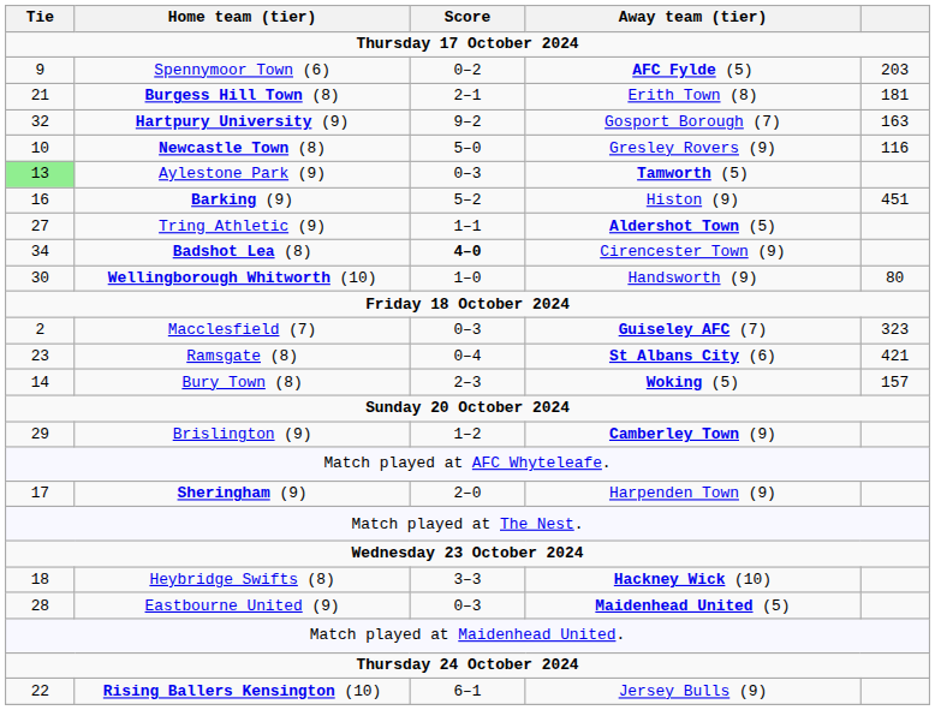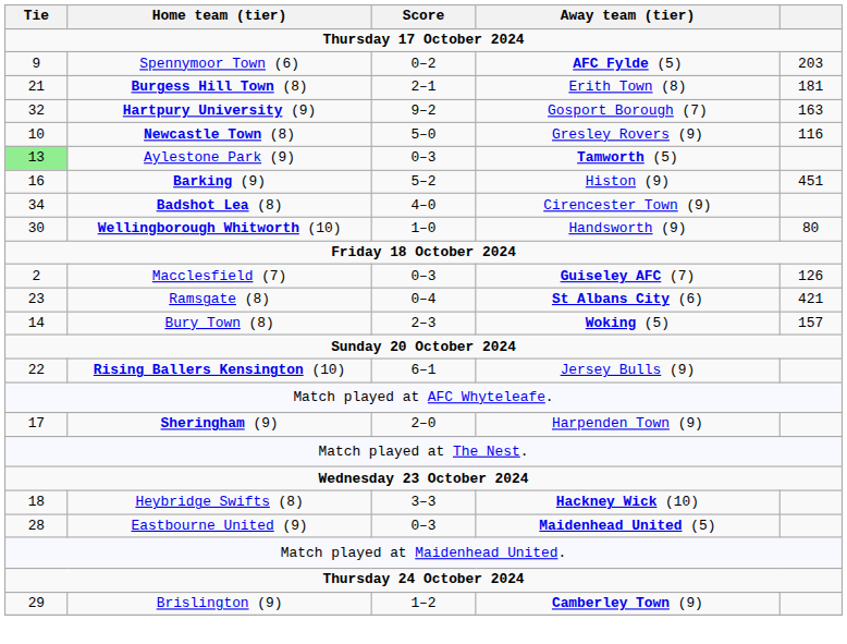- row: 27 | Tring Athletic (9) | 1–1 | Aldershot Town (5)
Badshot Lea (8) | Score: bold -> normal
Macclesfield (7) | column 5: 323 -> 126
rows swapped: Rising Ballers Kensington (10) <-> Brislington (9)
